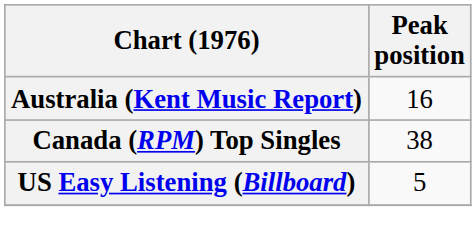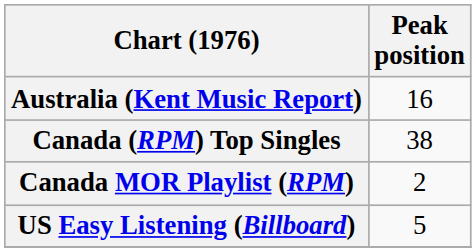+ row: Canada MOR Playlist (RPM) | 2
